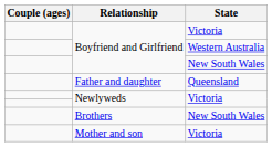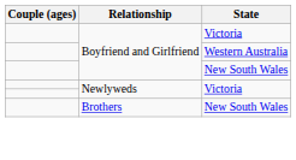- row: Father and daughter | Queensland
- row: Mother and son | Victoria
